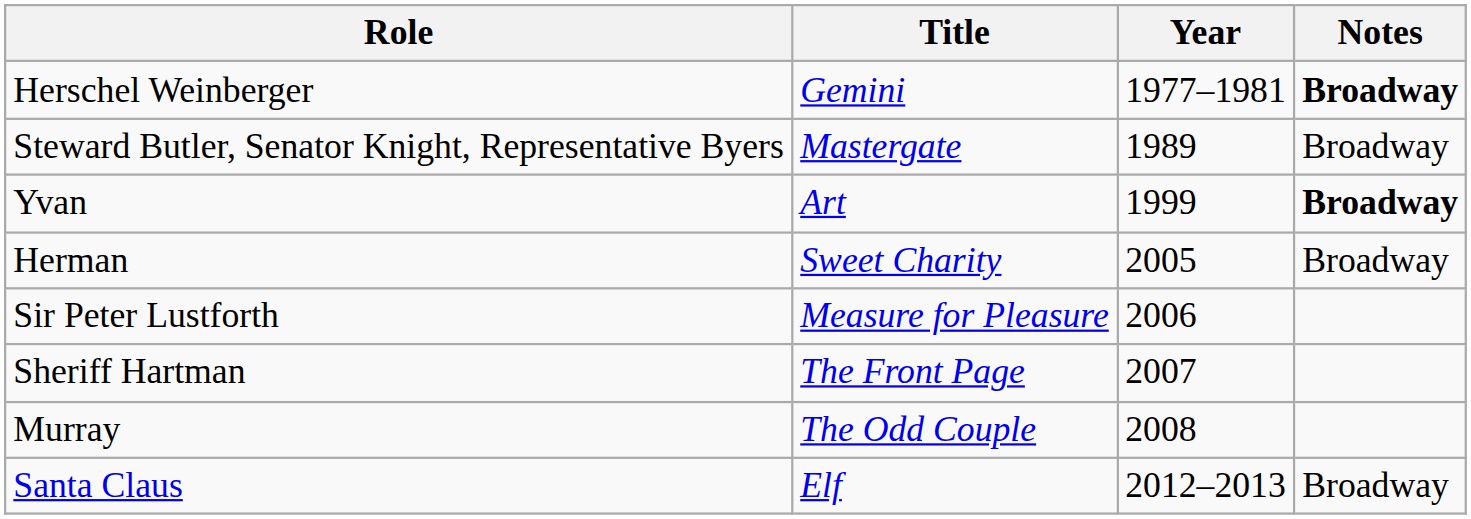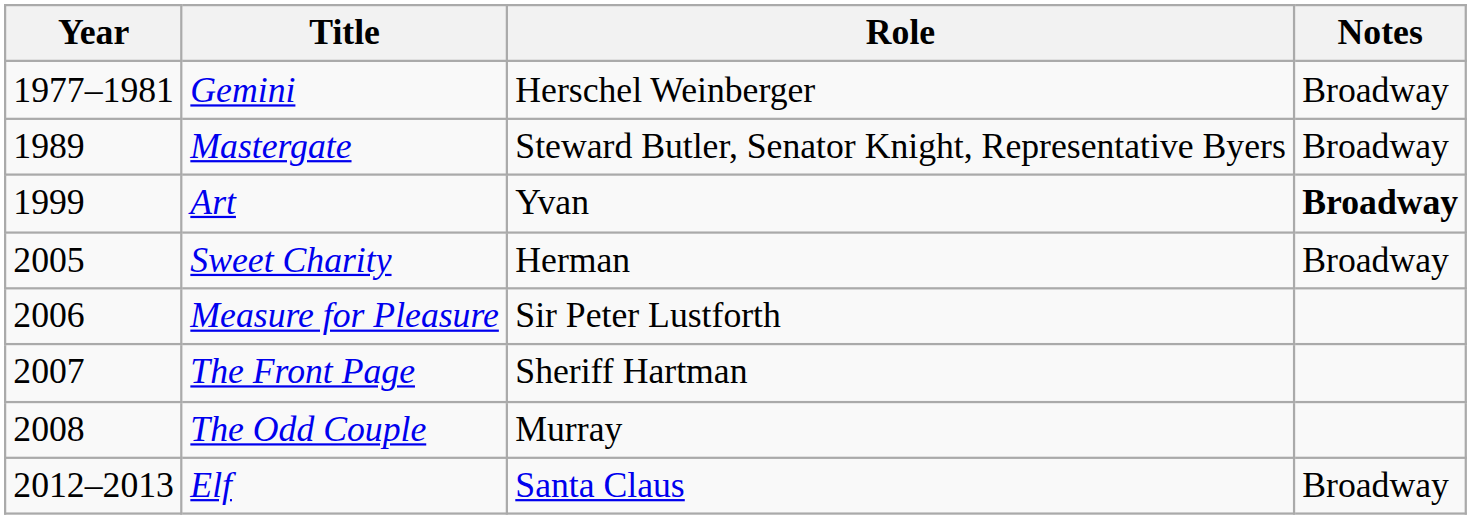columns swapped: Year <-> Role
Gemini | Notes: bold -> normal
